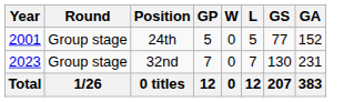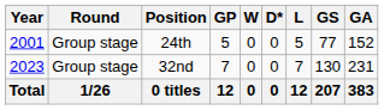+ column: D* | 0 | 0 | 0
